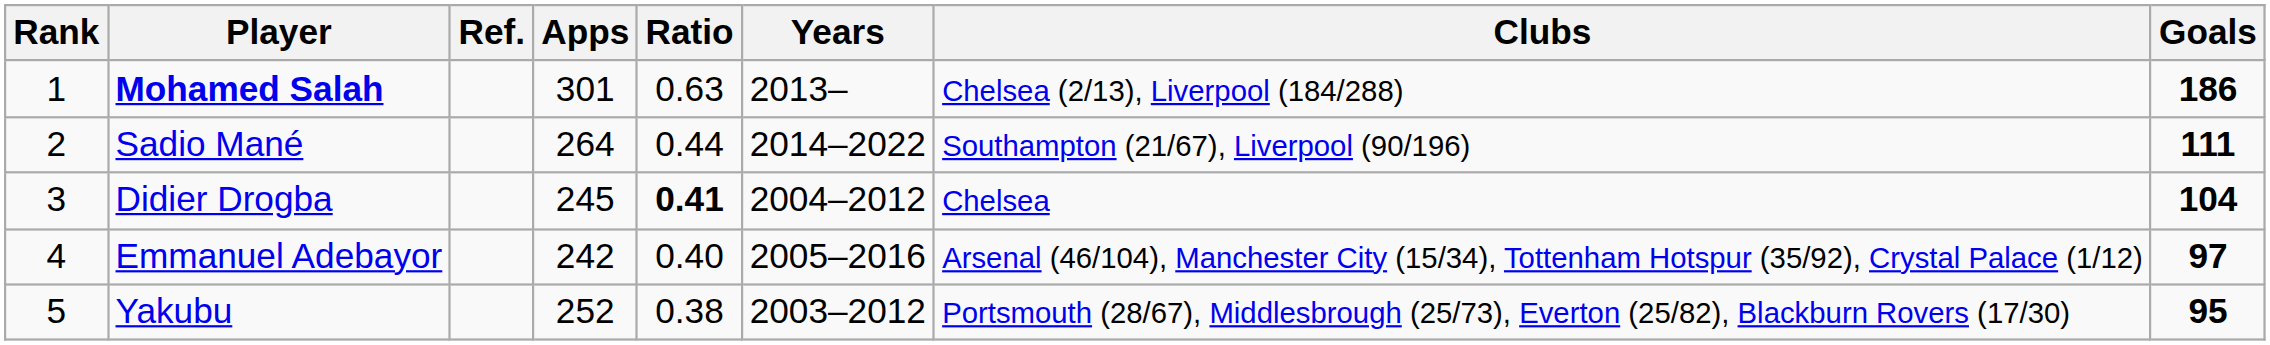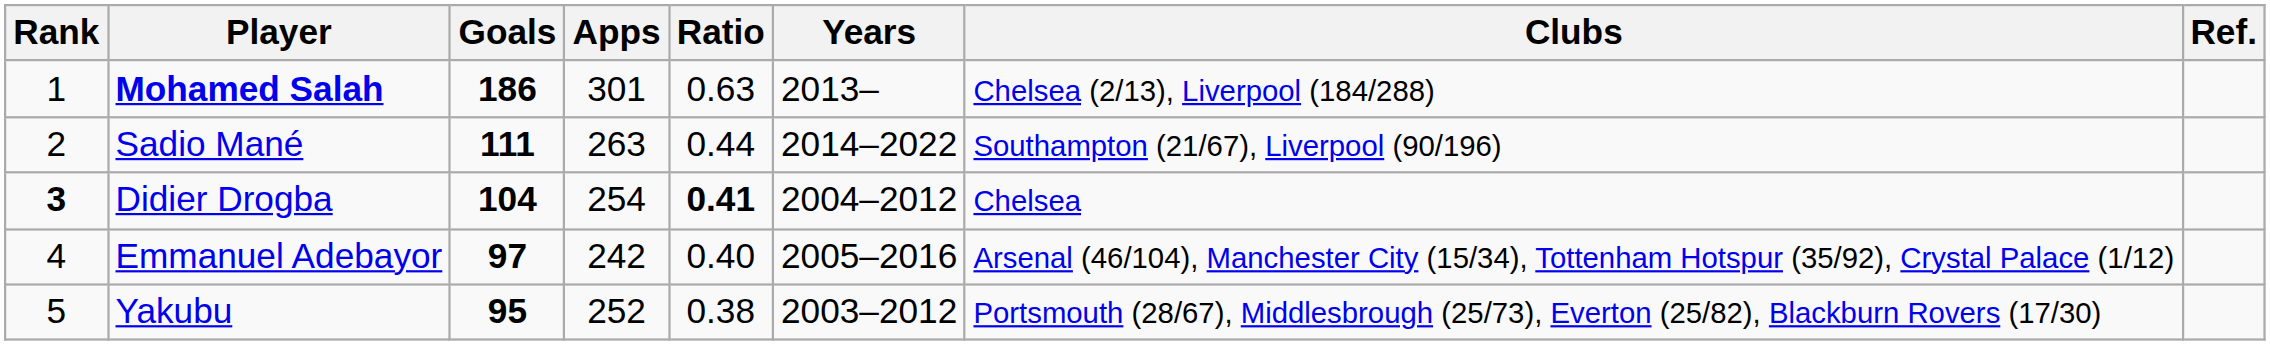columns swapped: Goals <-> Ref.
Sadio Mané | Apps: 264 -> 263
Didier Drogba | Rank: normal -> bold
Didier Drogba | Apps: 245 -> 254
